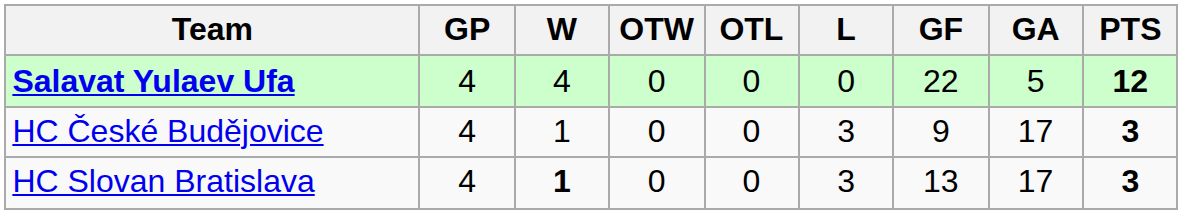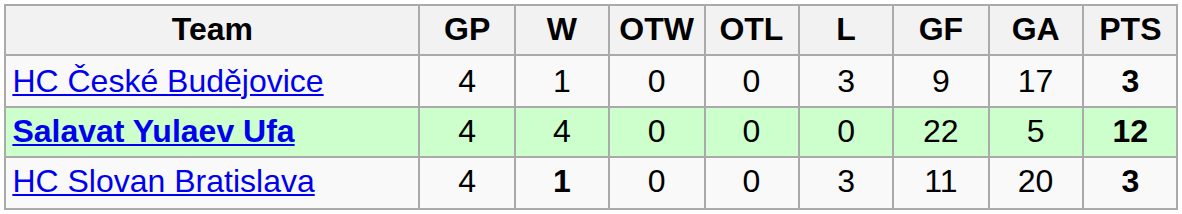rows swapped: Salavat Yulaev Ufa <-> HC České Budějovice
HC Slovan Bratislava | GF: 13 -> 11
HC Slovan Bratislava | GA: 17 -> 20
